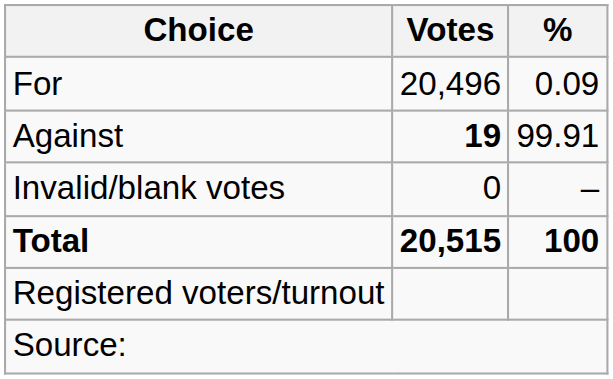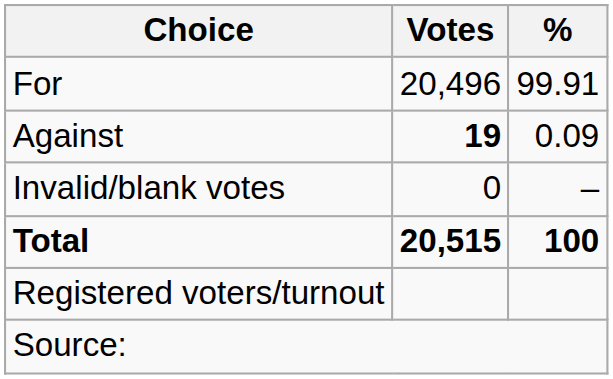For | %: 0.09 -> 99.91
Against | %: 99.91 -> 0.09
